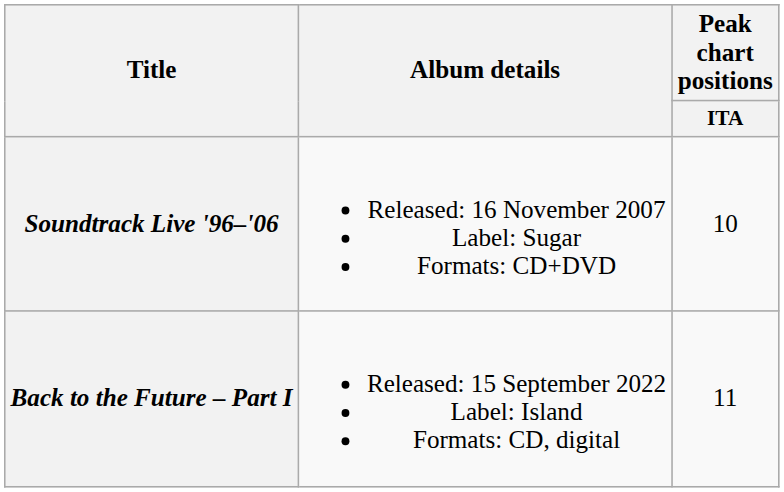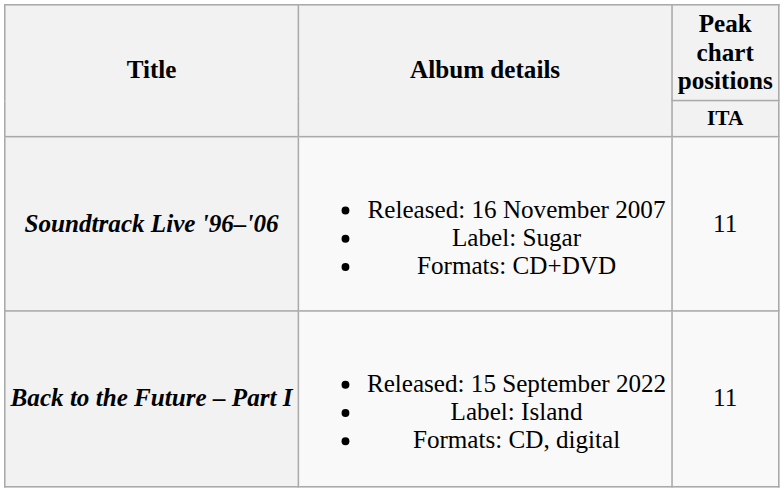Soundtrack Live '96–'06 | Peak chart positions / ITA: 10 -> 11
